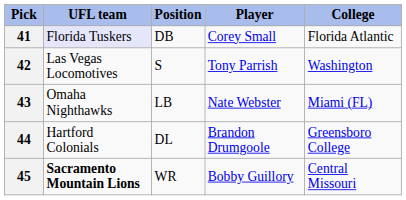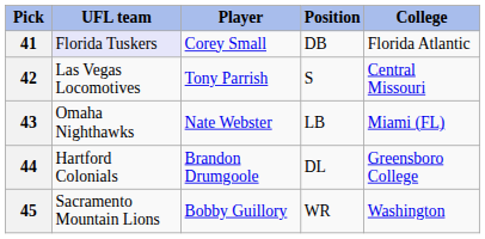columns swapped: Player <-> Position
42 | College: Washington -> Central Missouri
45 | UFL team: bold -> normal
45 | College: Central Missouri -> Washington
